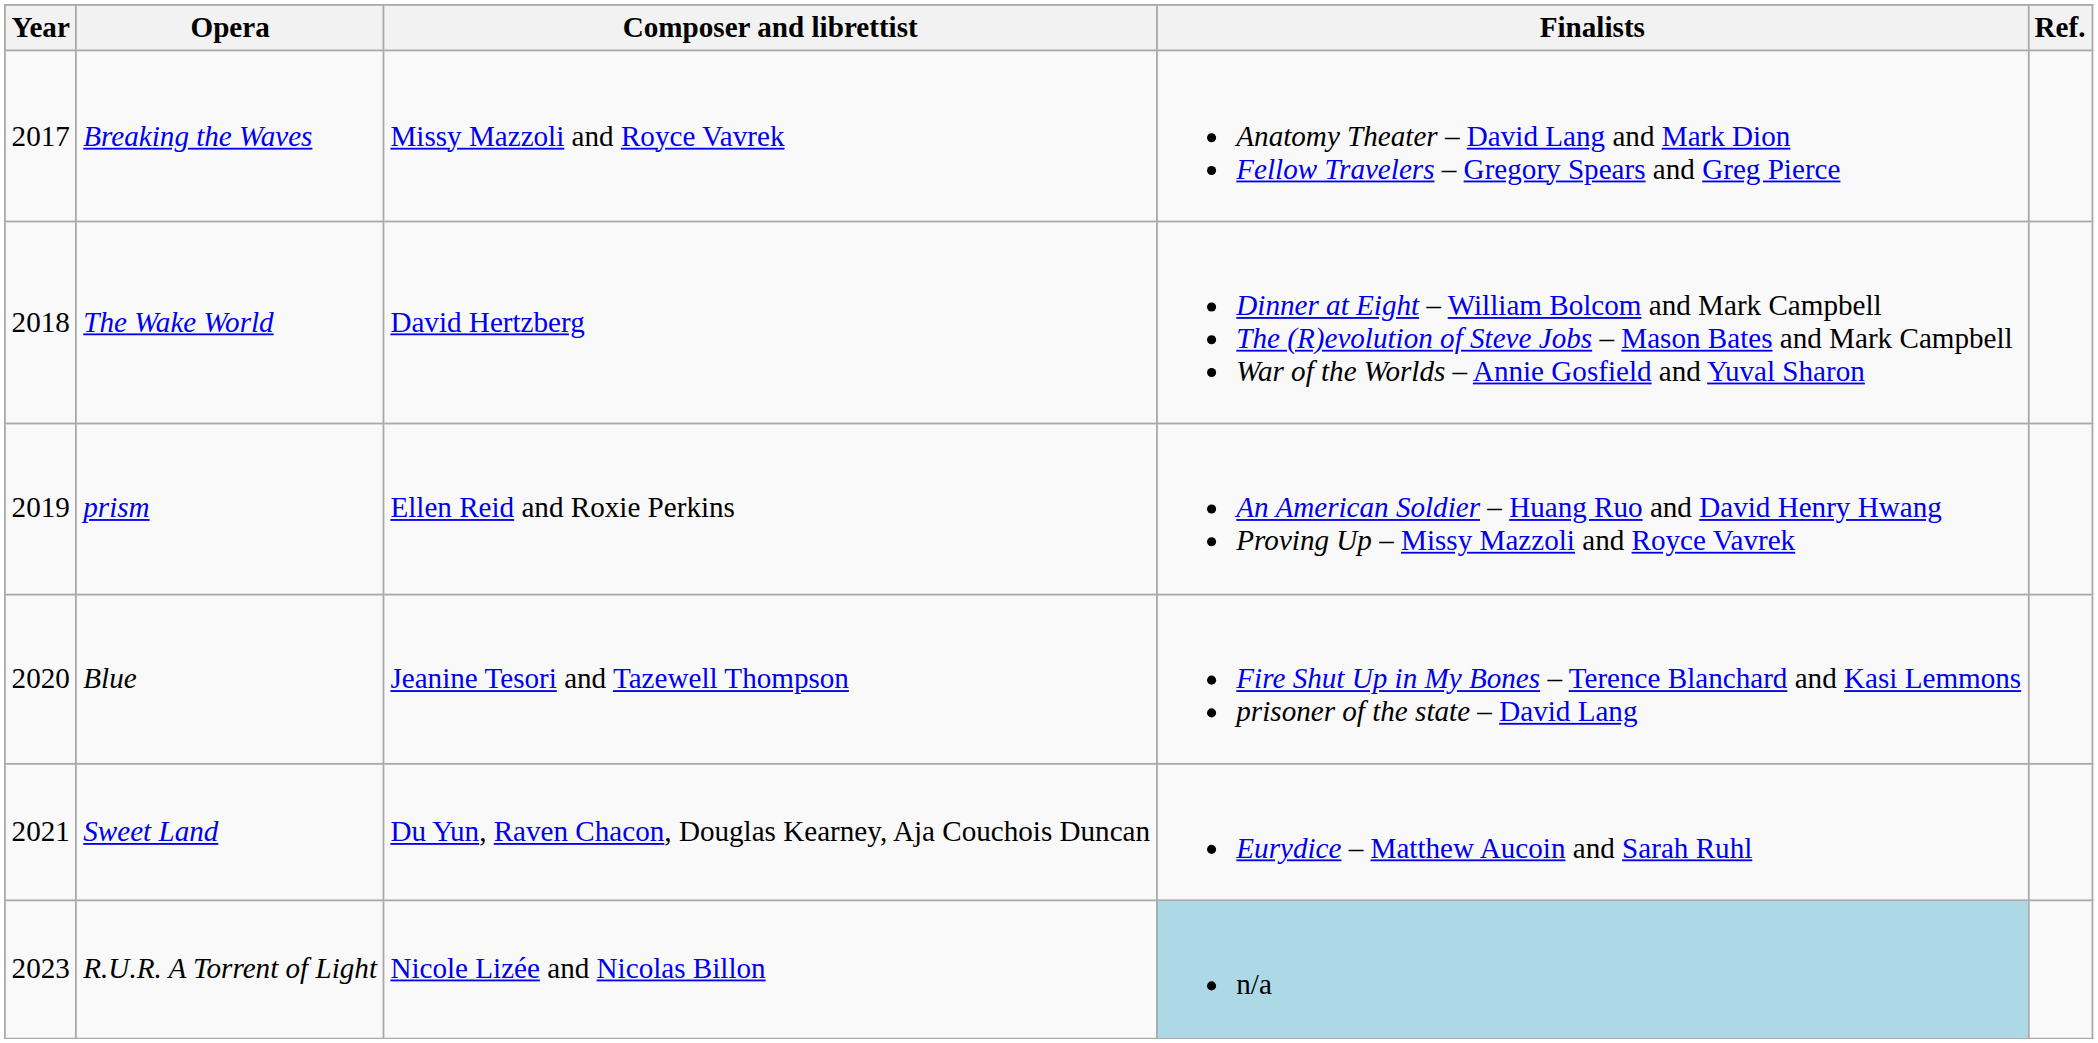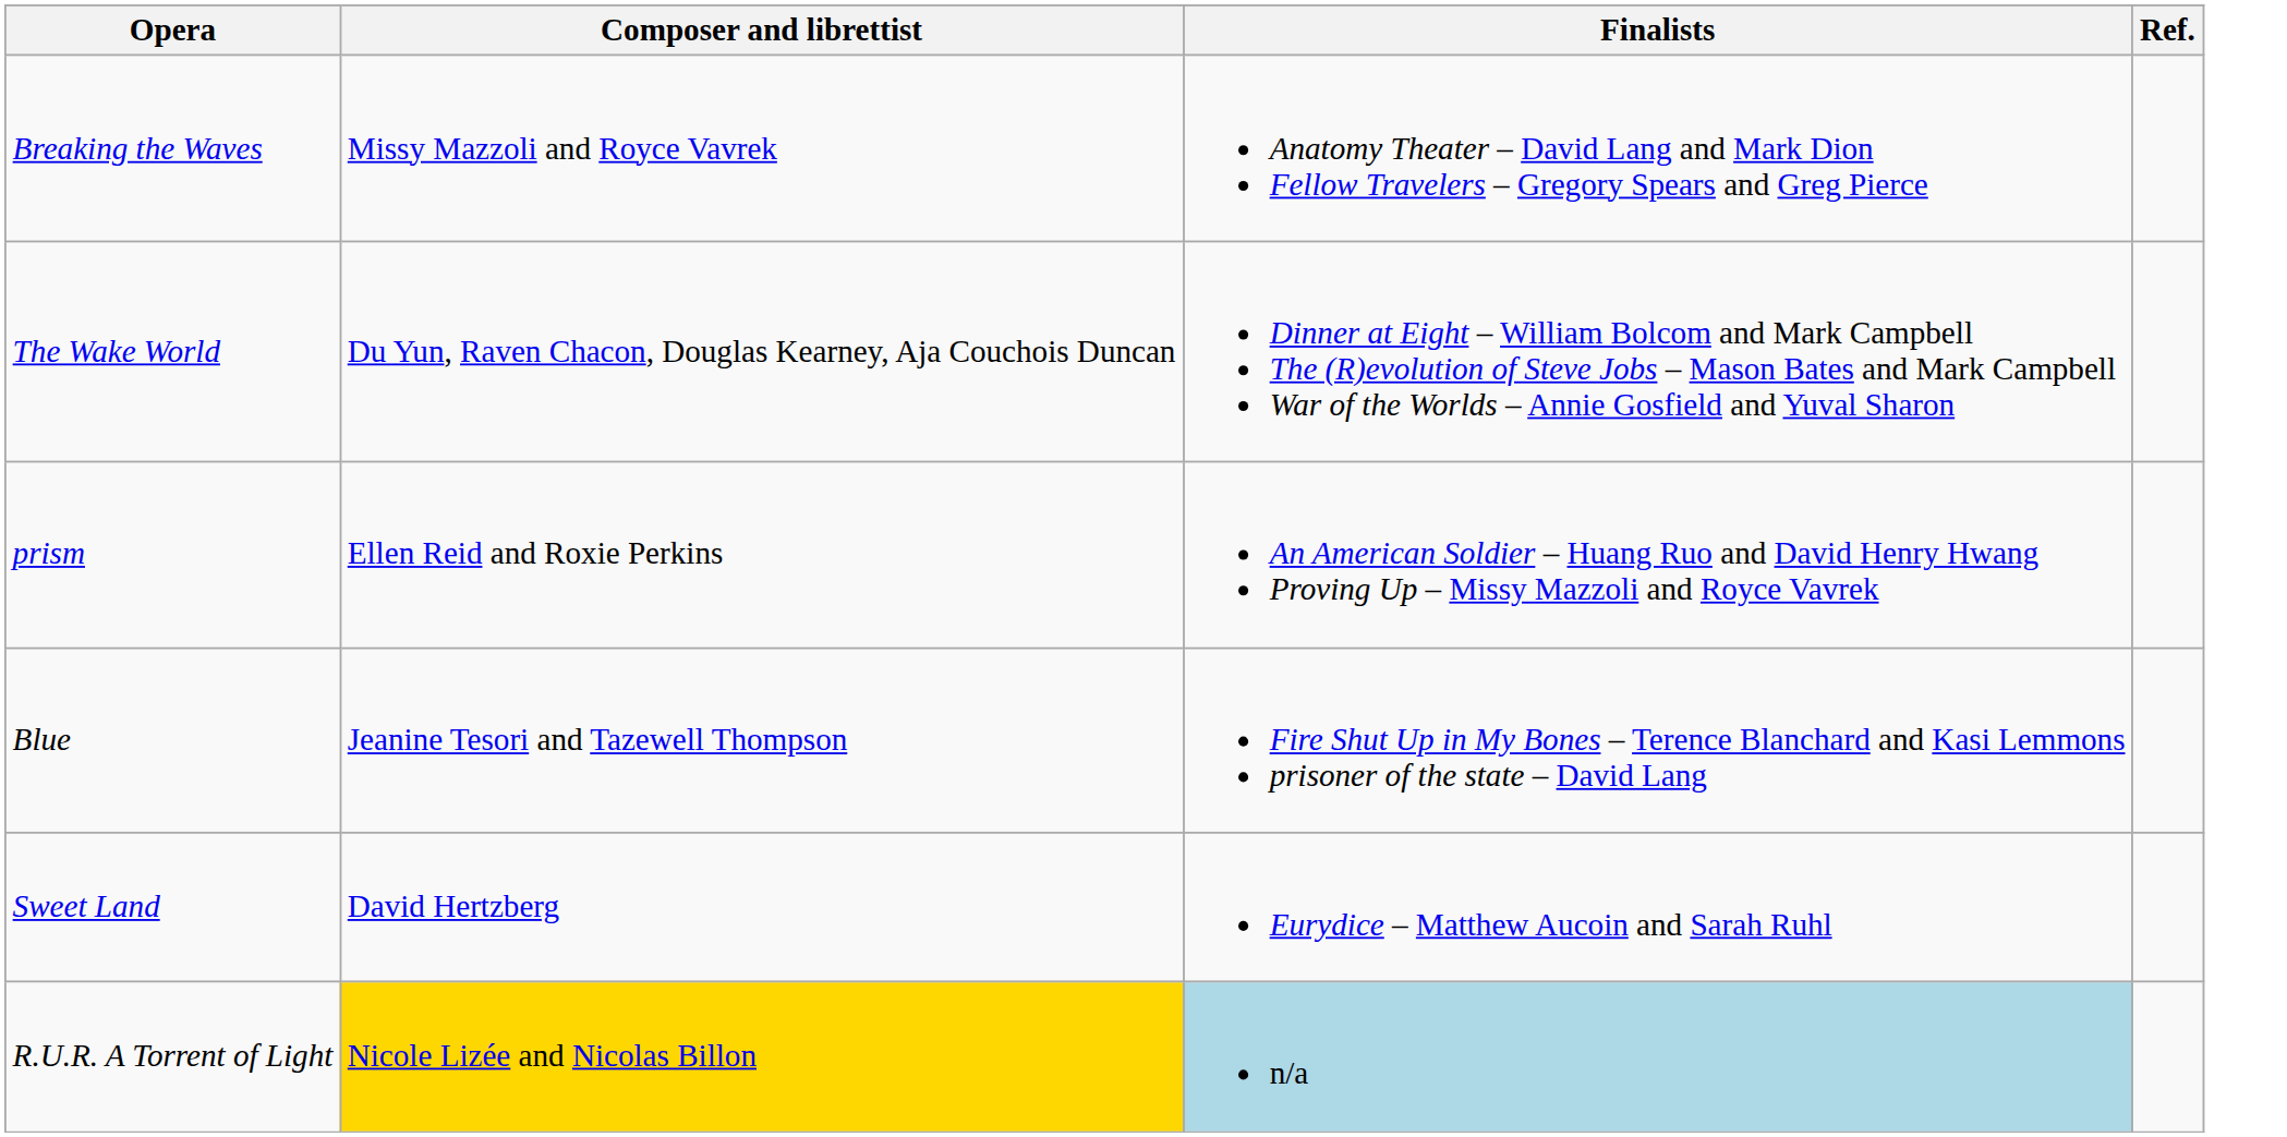- column: Year | 2017 | 2018 | 2019 | 2020 | 2021 | 2023
The Wake World | Composer and librettist: David Hertzberg -> Du Yun, Raven Chacon, Douglas Kearney, Aja Couchois Duncan
Sweet Land | Composer and librettist: Du Yun, Raven Chacon, Douglas Kearney, Aja Couchois Duncan -> David Hertzberg
R.U.R. A Torrent of Light | Composer and librettist: no background -> gold background
